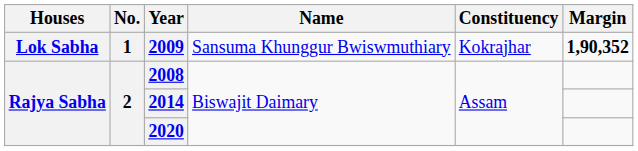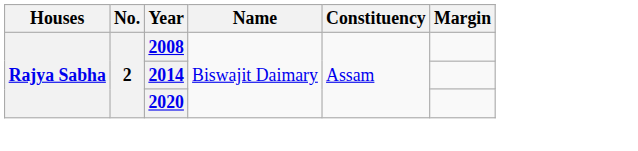- row: Lok Sabha | 1 | 2009 | Sansuma Khunggur Bwiswmuthiary | Kokrajhar | 1,90,352
